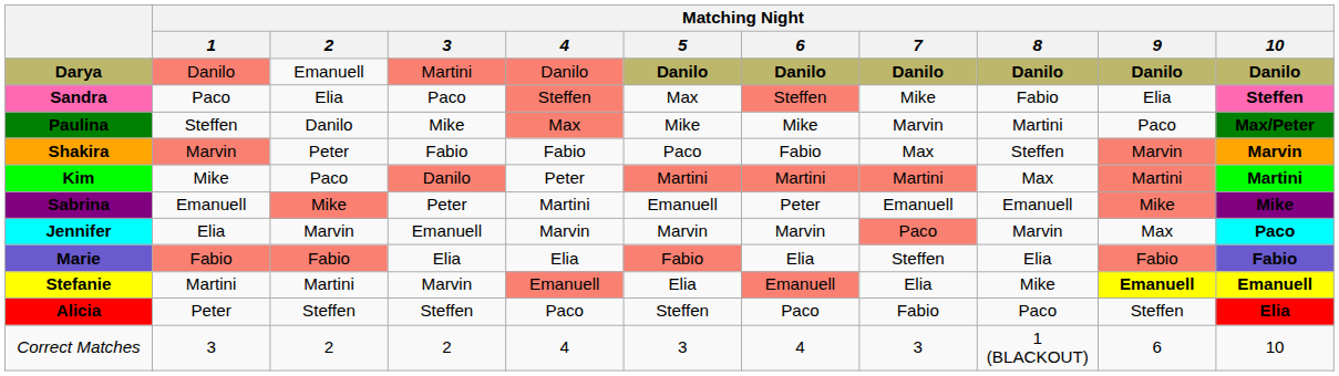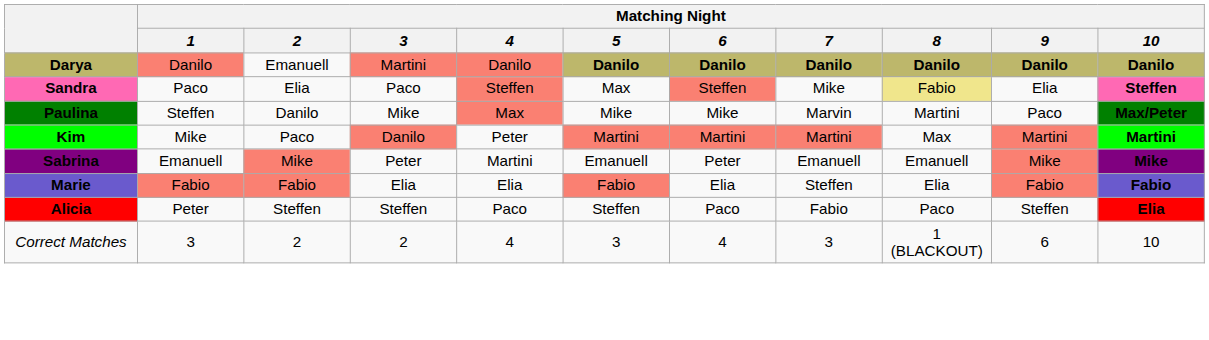Sandra | Matching Night / 8: no background -> khaki background
- row: Shakira | Marvin | Peter | Fabio | Fabio | Paco | Fabio | Max | Steffen | Marvin | Marvin
- row: Jennifer | Elia | Marvin | Emanuell | Marvin | Marvin | Marvin | Paco | Marvin | Max | Paco
- row: Stefanie | Martini | Martini | Marvin | Emanuell | Elia | Emanuell | Elia | Mike | Emanuell | Emanuell
